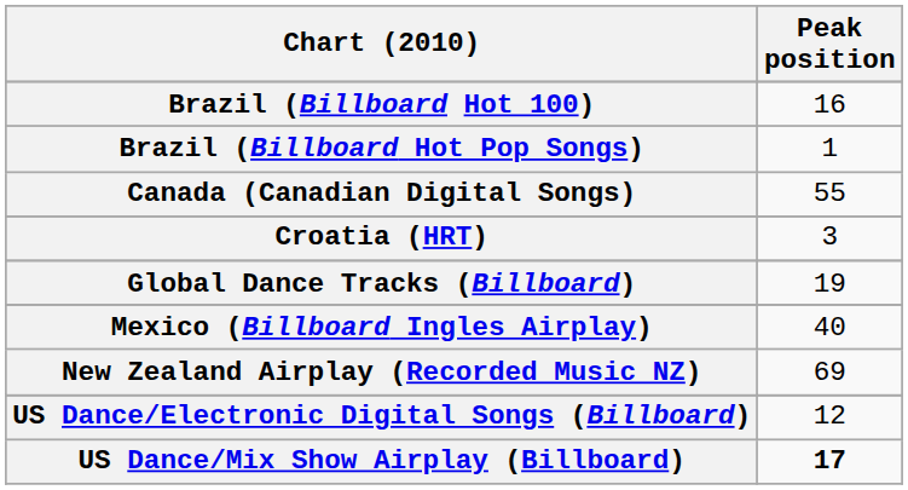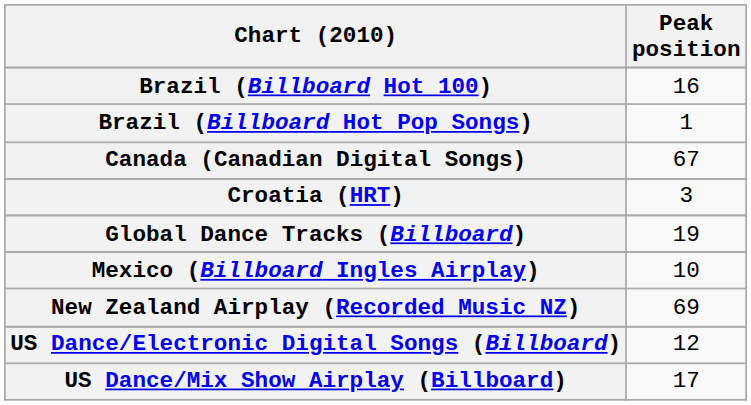Canada (Canadian Digital Songs) | Peak position: 55 -> 67
Mexico (Billboard Ingles Airplay) | Peak position: 40 -> 10
US Dance/Mix Show Airplay (Billboard) | Peak position: bold -> normal
